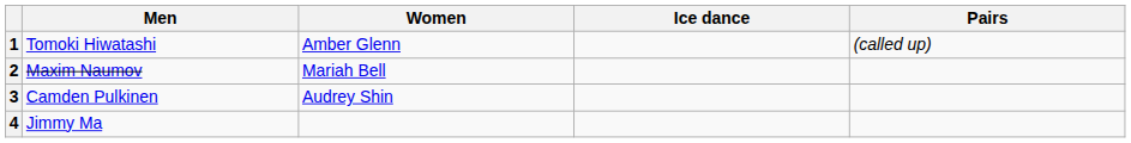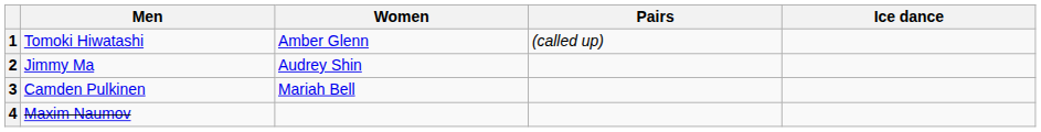columns swapped: Pairs <-> Ice dance
2 | Men: Maxim Naumov -> Jimmy Ma
2 | Women: Mariah Bell -> Audrey Shin
3 | Women: Audrey Shin -> Mariah Bell
4 | Men: Jimmy Ma -> Maxim Naumov
